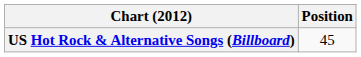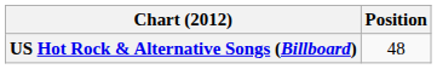US Hot Rock & Alternative Songs (Billboard) | Position: 45 -> 48
